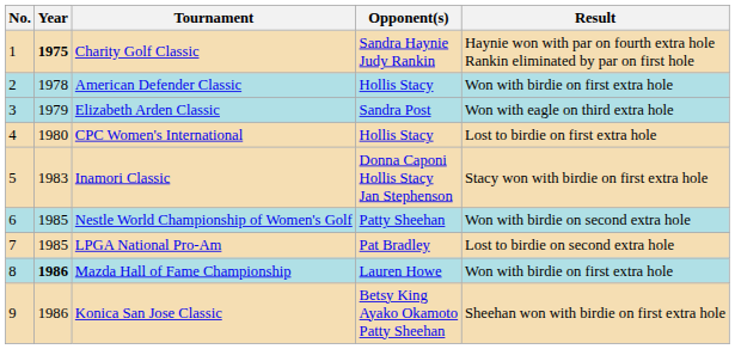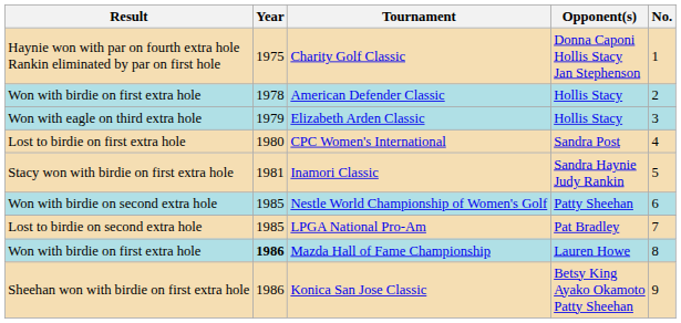columns swapped: No. <-> Result
Charity Golf Classic | Year: bold -> normal
Charity Golf Classic | Opponent(s): Sandra Haynie Judy Rankin -> Donna Caponi Hollis Stacy Jan Stephenson
Elizabeth Arden Classic | Opponent(s): Sandra Post -> Hollis Stacy
CPC Women's International | Opponent(s): Hollis Stacy -> Sandra Post
Inamori Classic | Year: 1983 -> 1981
Inamori Classic | Opponent(s): Donna Caponi Hollis Stacy Jan Stephenson -> Sandra Haynie Judy Rankin
